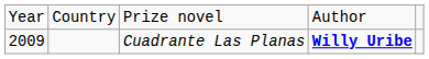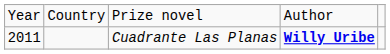Cuadrante Las Planas | column 1: 2009 -> 2011
